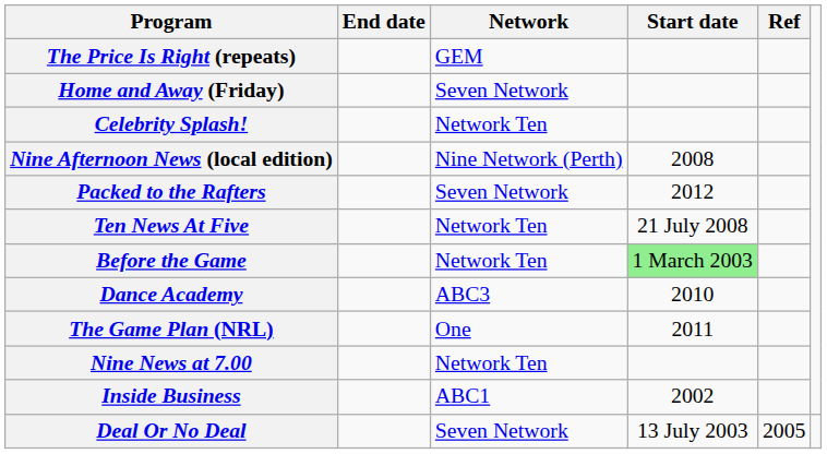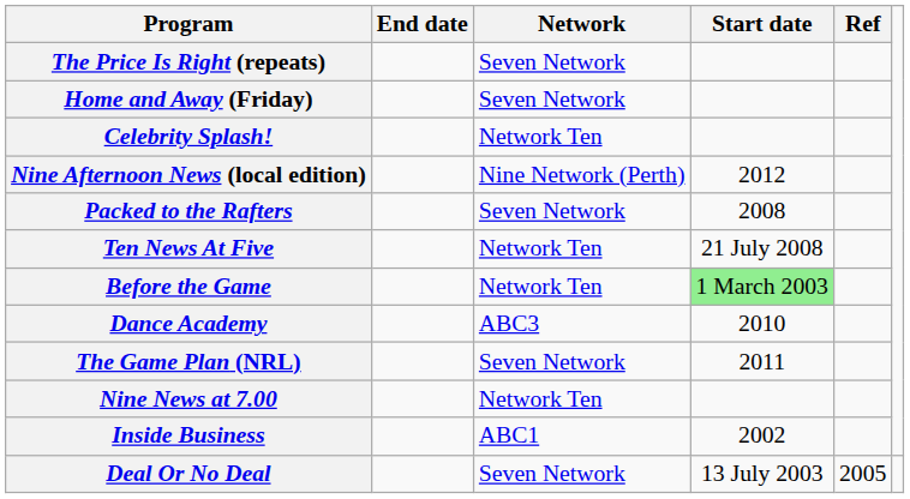The Price Is Right (repeats) | Network: GEM -> Seven Network
Nine Afternoon News (local edition) | Start date: 2008 -> 2012
Packed to the Rafters | Start date: 2012 -> 2008
The Game Plan (NRL) | Network: One -> Seven Network
